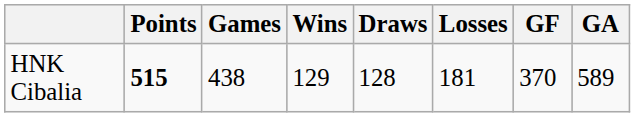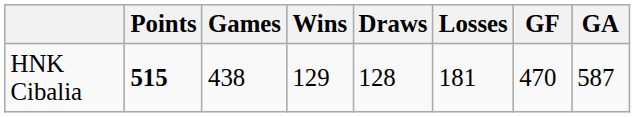HNK Cibalia | GF: 370 -> 470
HNK Cibalia | GA: 589 -> 587
